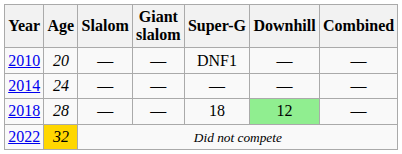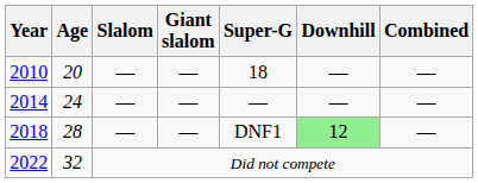2010 | Super-G: DNF1 -> 18
2018 | Super-G: 18 -> DNF1
2022 | Age: gold background -> no background
